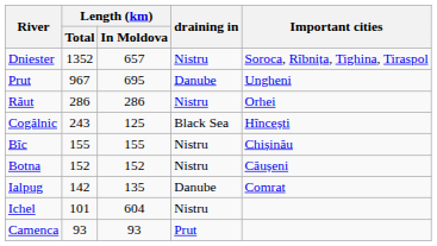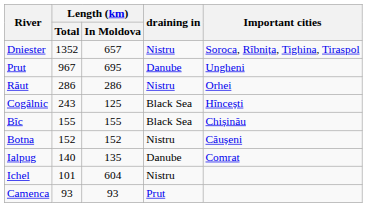Bîc | draining in: Nistru -> Black Sea
Ialpug | Length (km) / Total: 142 -> 140
